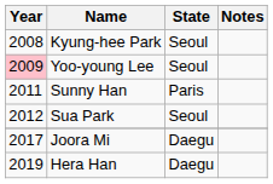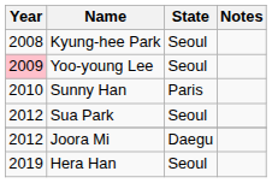Sunny Han | Year: 2011 -> 2010
Joora Mi | Year: 2017 -> 2012
Hera Han | State: Daegu -> Seoul
